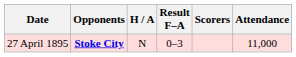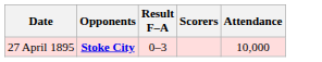- column: H / A | N
27 April 1895 | Attendance: 11,000 -> 10,000
